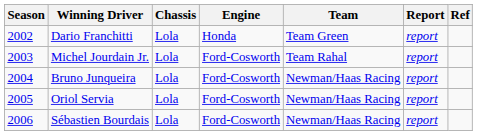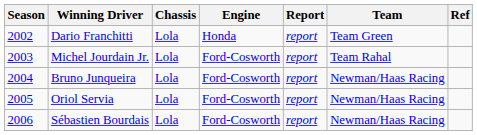columns swapped: Team <-> Report
